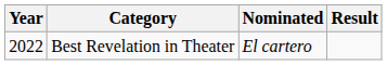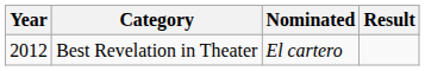Best Revelation in Theater | Year: 2022 -> 2012
